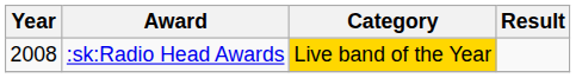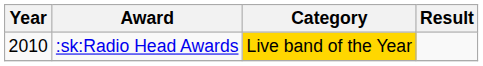:sk:Radio Head Awards | Year: 2008 -> 2010
